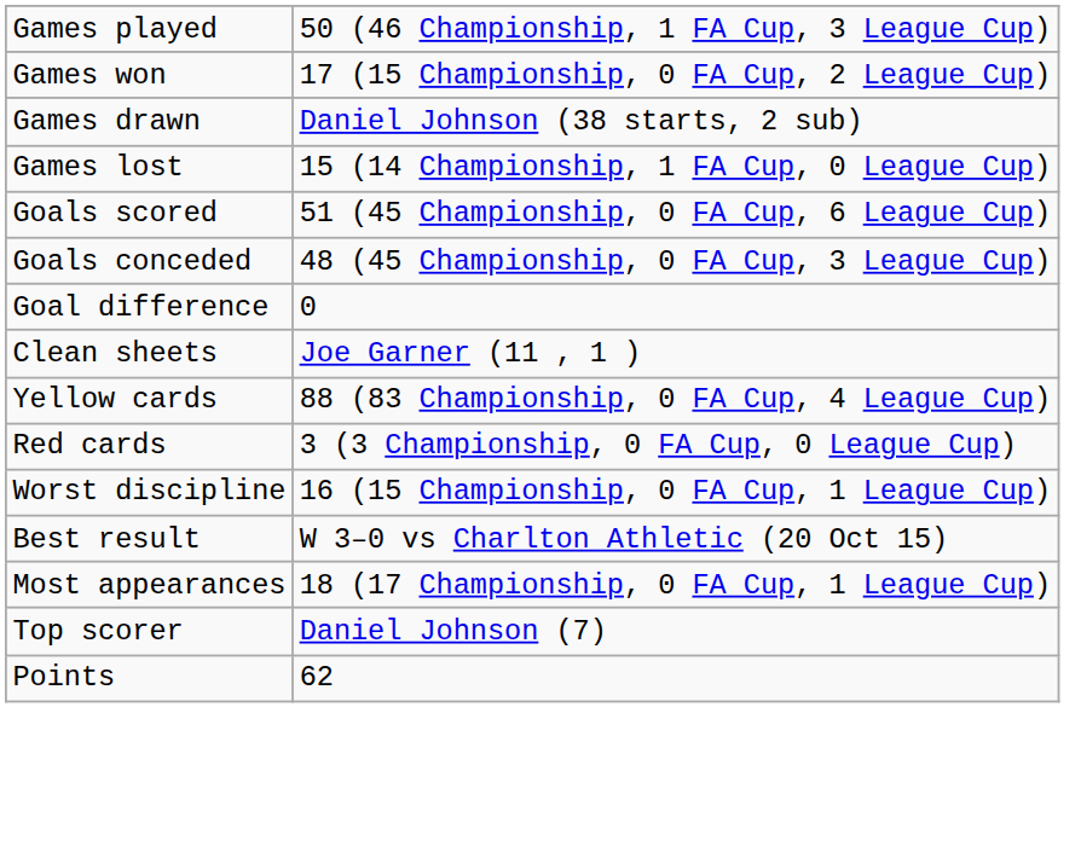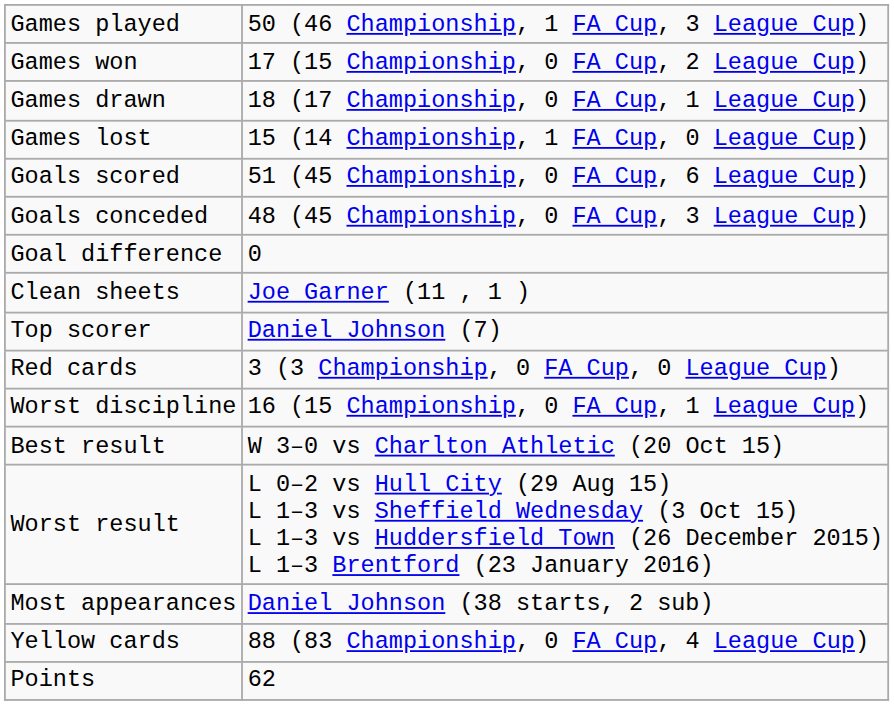Games drawn | column 2: Daniel Johnson (38 starts, 2 sub) -> 18 (17 Championship, 0 FA Cup, 1 League Cup)
rows swapped: Yellow cards <-> Top scorer
+ row: Worst result | L 0–2 vs Hull City (29 Aug 15) L 1–3 vs Sheffield Wednesday (3 Oct 15) L 1–3 vs Huddersfield Town (26 December 2015) L 1–3 Brentford (23 January 2016)
Most appearances | column 2: 18 (17 Championship, 0 FA Cup, 1 League Cup) -> Daniel Johnson (38 starts, 2 sub)
